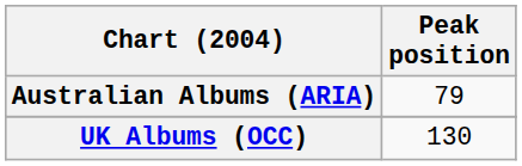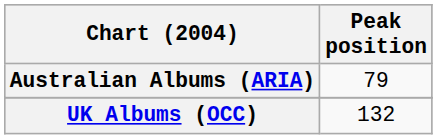UK Albums (OCC) | Peak position: 130 -> 132
